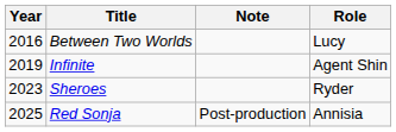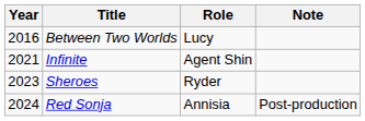columns swapped: Role <-> Note
Infinite | Year: 2019 -> 2021
Red Sonja | Year: 2025 -> 2024
